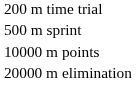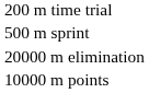rows swapped: 10000 m points <-> 20000 m elimination
